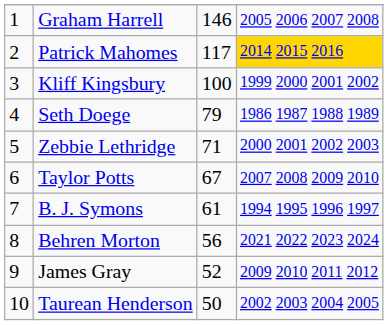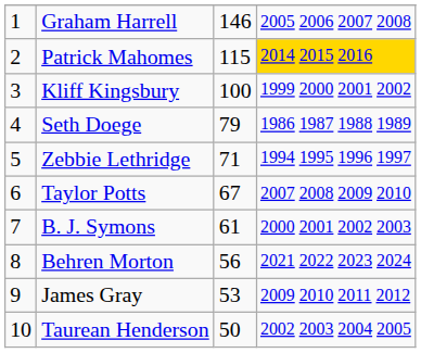Patrick Mahomes | column 3: 117 -> 115
Zebbie Lethridge | column 4: 2000 2001 2002 2003 -> 1994 1995 1996 1997
B. J. Symons | column 4: 1994 1995 1996 1997 -> 2000 2001 2002 2003
James Gray | column 3: 52 -> 53
